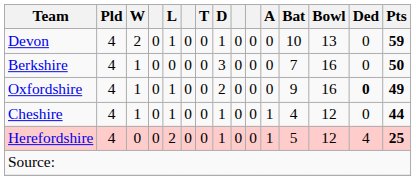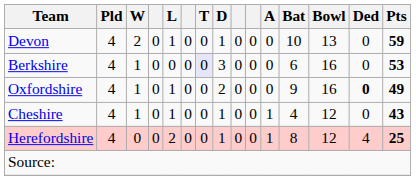Berkshire | T: no background -> lavender background
Berkshire | Bat: 7 -> 6
Berkshire | Pts: 50 -> 53
Cheshire | Pts: 44 -> 43
Herefordshire | Bat: 5 -> 8
